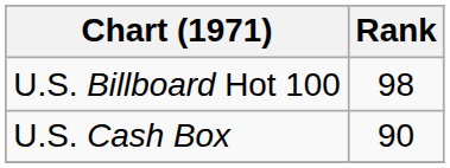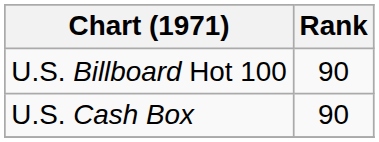U.S. Billboard Hot 100 | Rank: 98 -> 90
